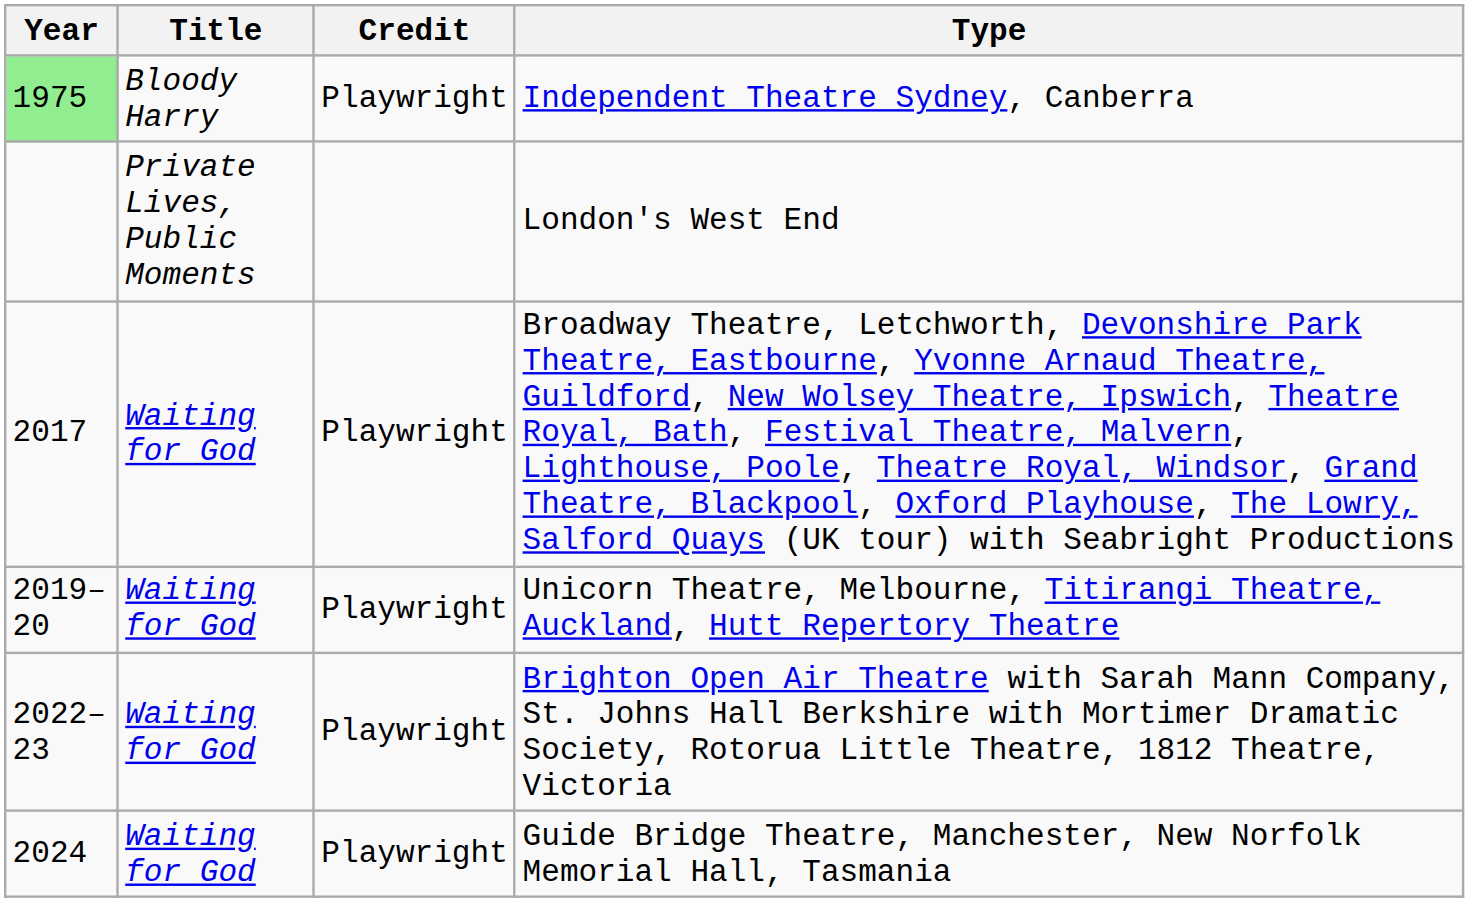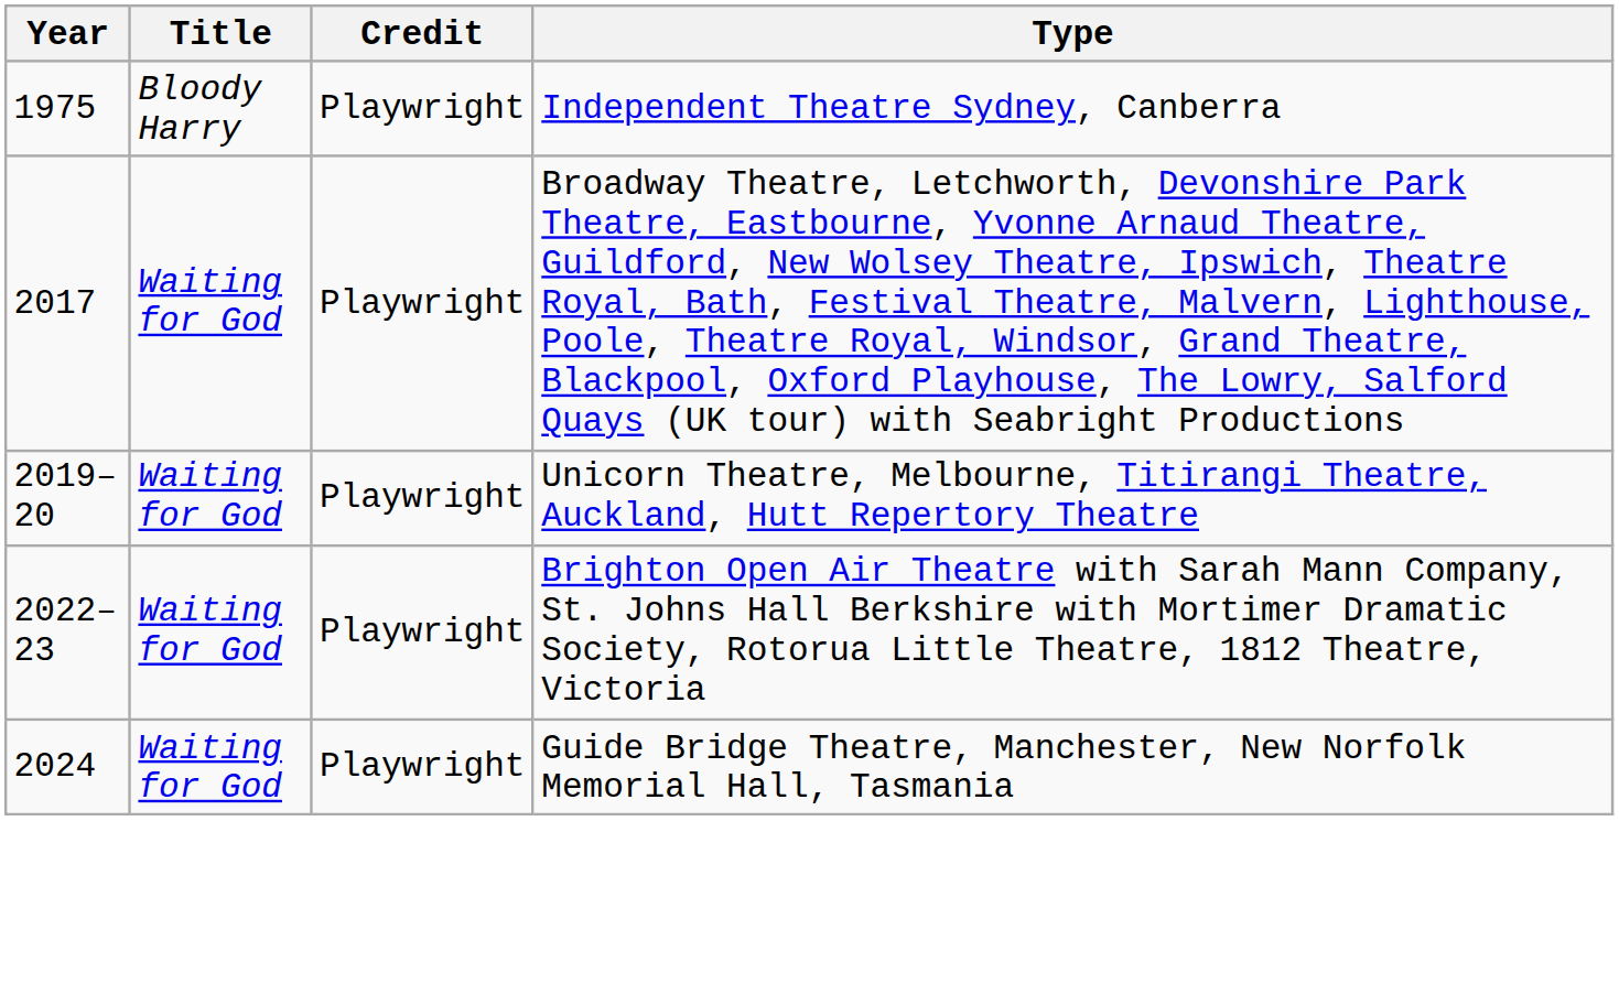Independent Theatre Sydney, Canberra | Year: lightgreen background -> no background
- row: Private Lives, Public Moments | London's West End
